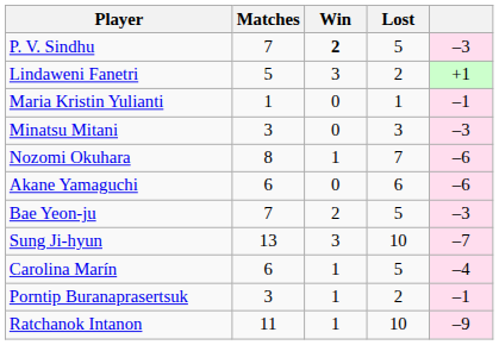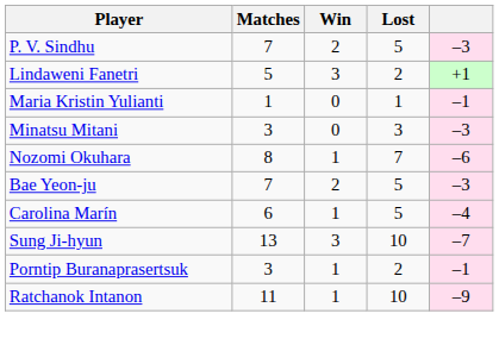P. V. Sindhu | Win: bold -> normal
- row: Akane Yamaguchi | 6 | 0 | 6 | –6
rows swapped: Sung Ji-hyun <-> Carolina Marín
